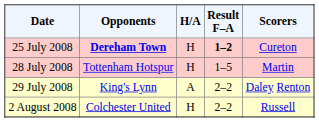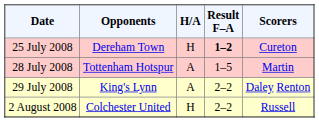25 July 2008 | Opponents: bold -> normal
28 July 2008 | H/A: H -> A
